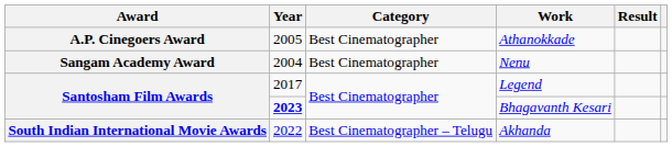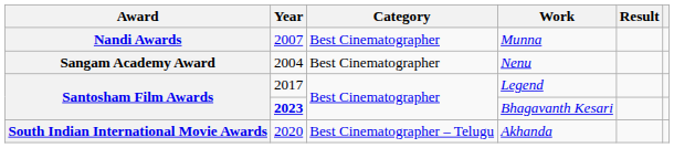- row: A.P. Cinegoers Award | 2005 | Best Cinematographer | Athanokkade
+ row: Nandi Awards | 2007 | Best Cinematographer | Munna
Akhanda | Year: 2022 -> 2020
